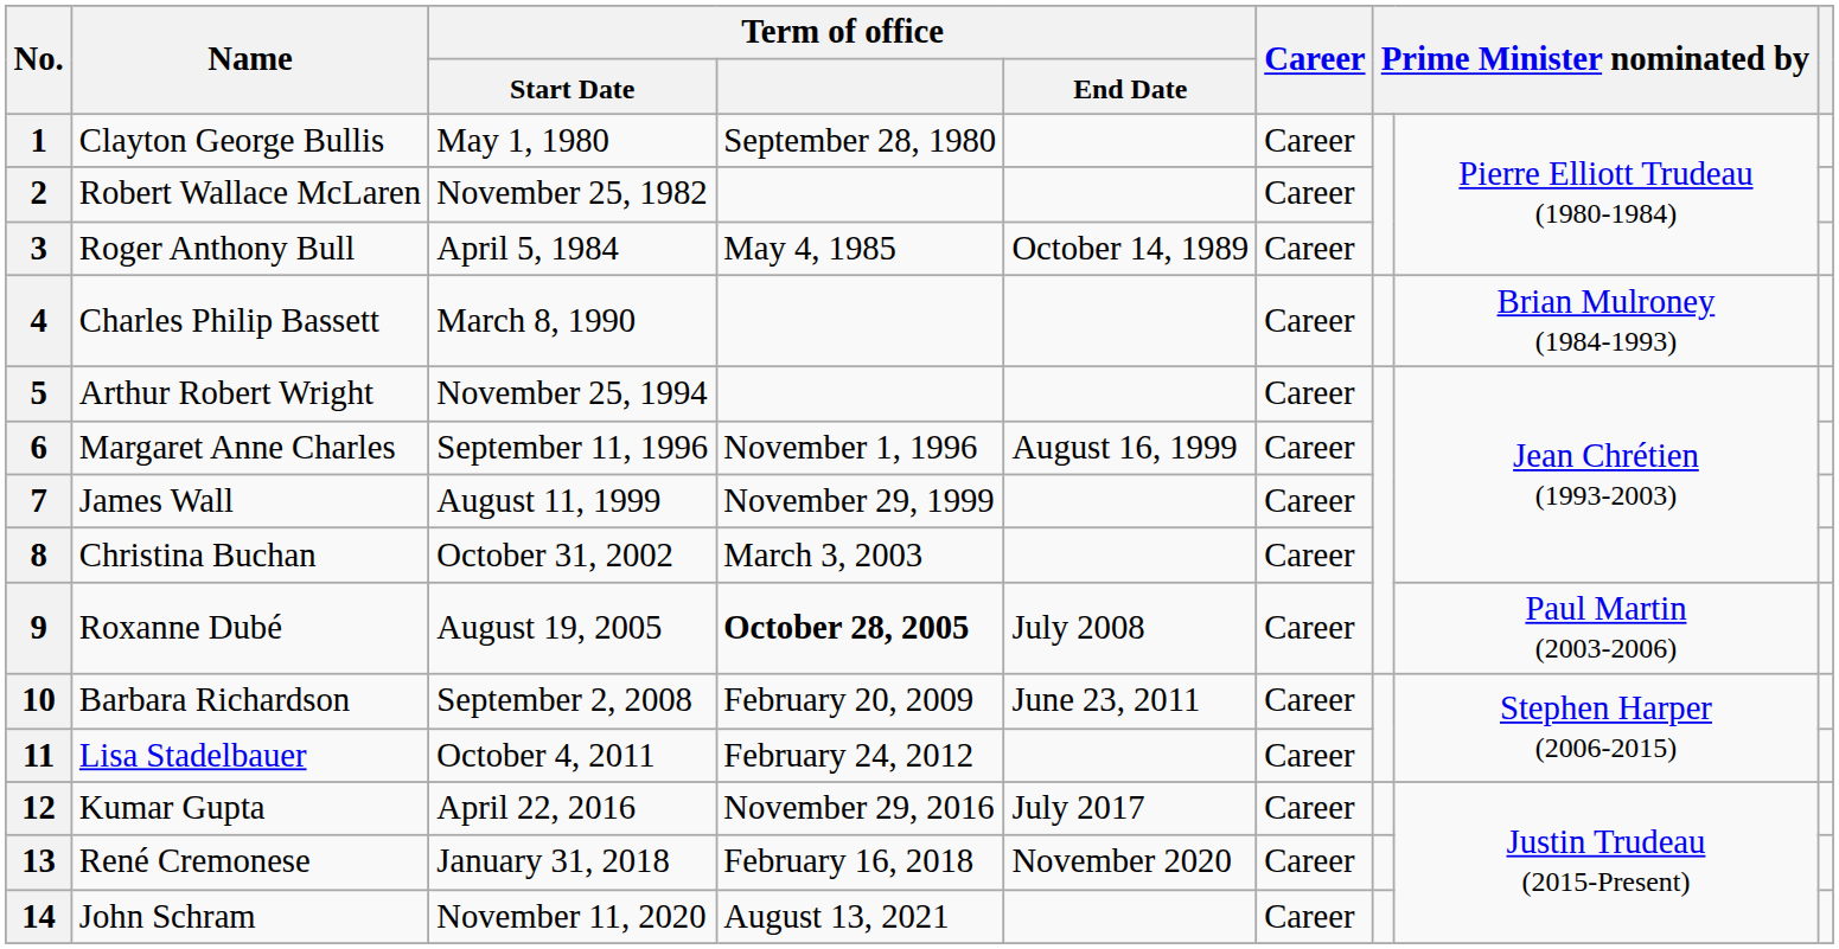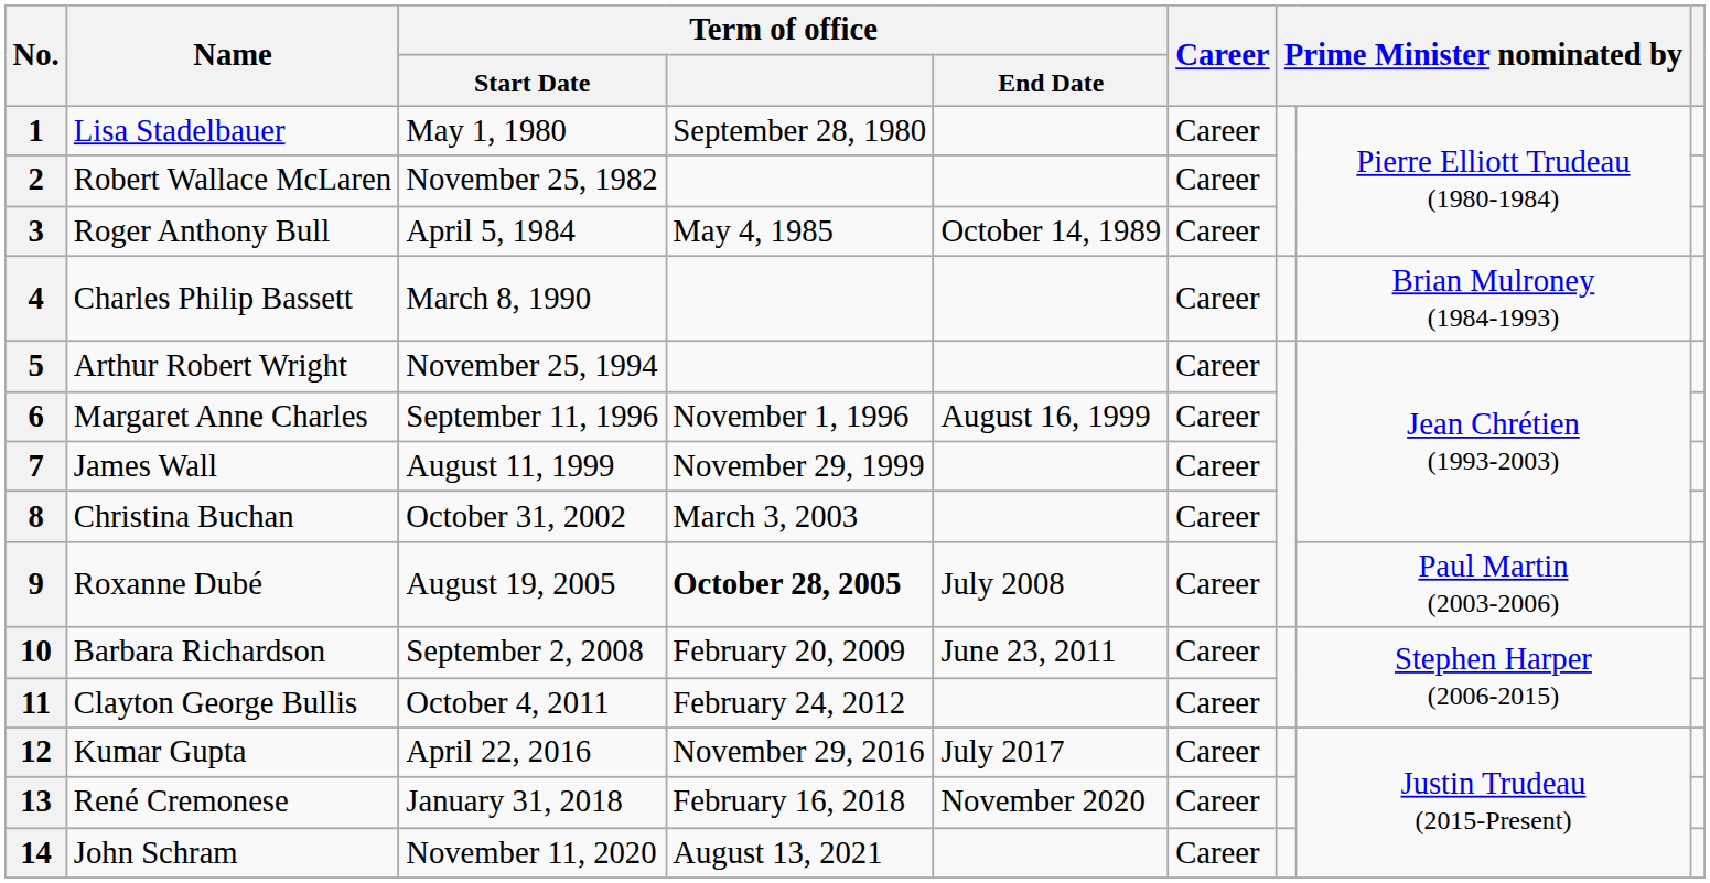1 | Name: Clayton George Bullis -> Lisa Stadelbauer
11 | Name: Lisa Stadelbauer -> Clayton George Bullis
